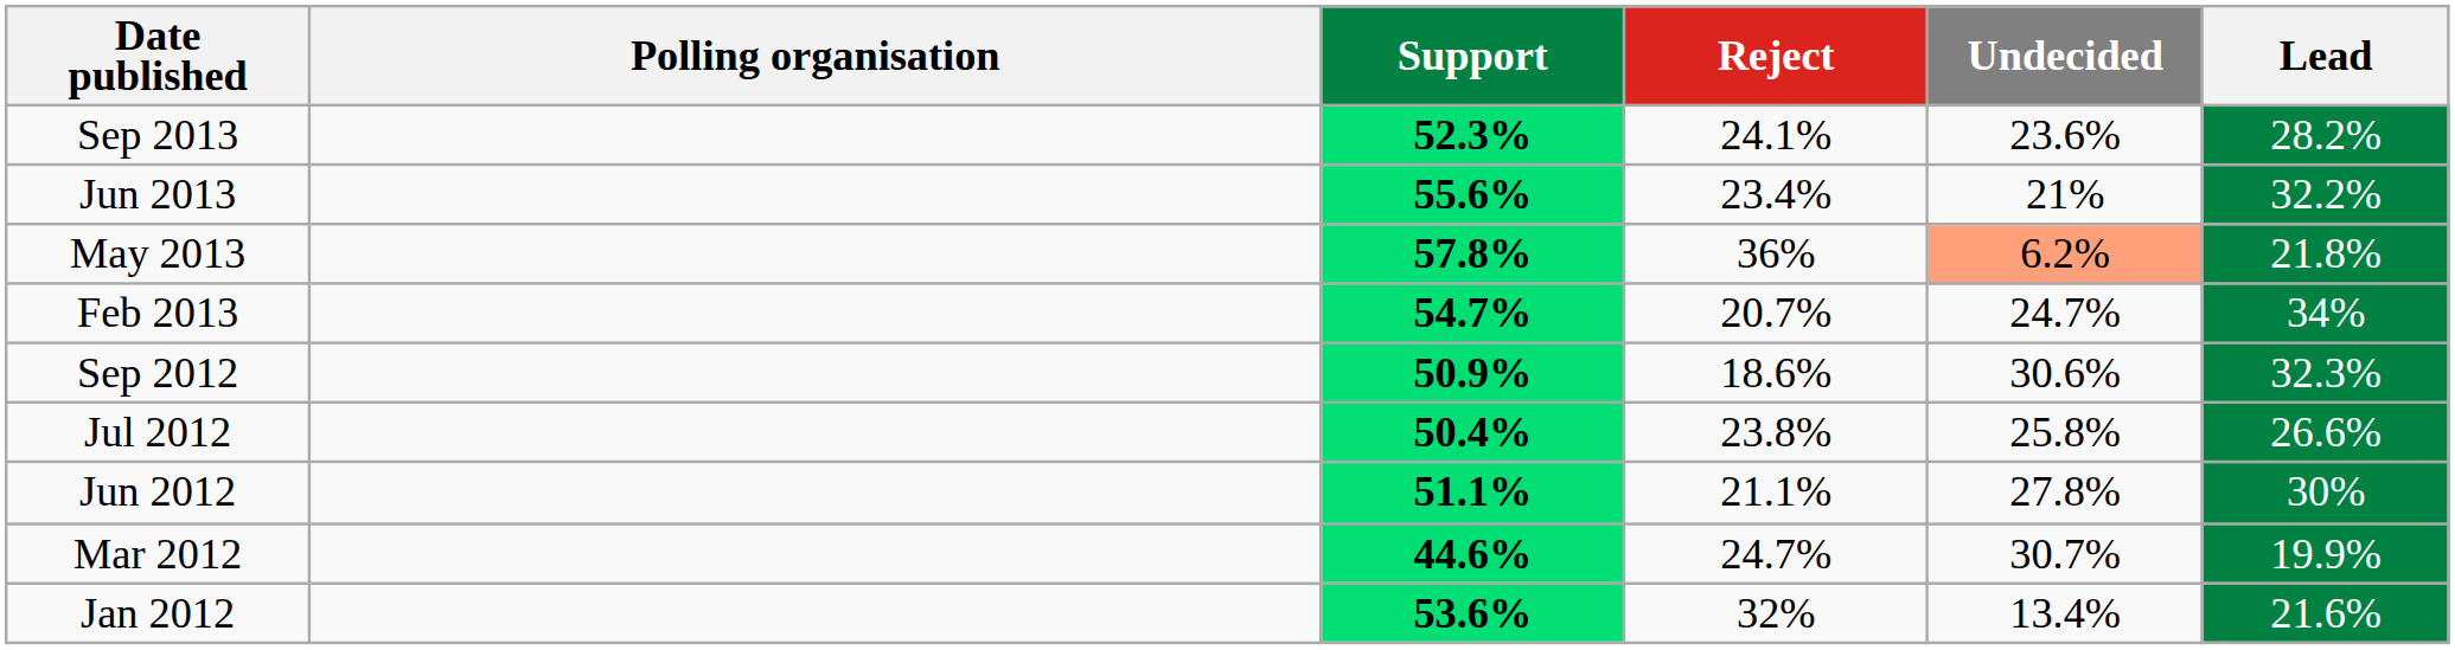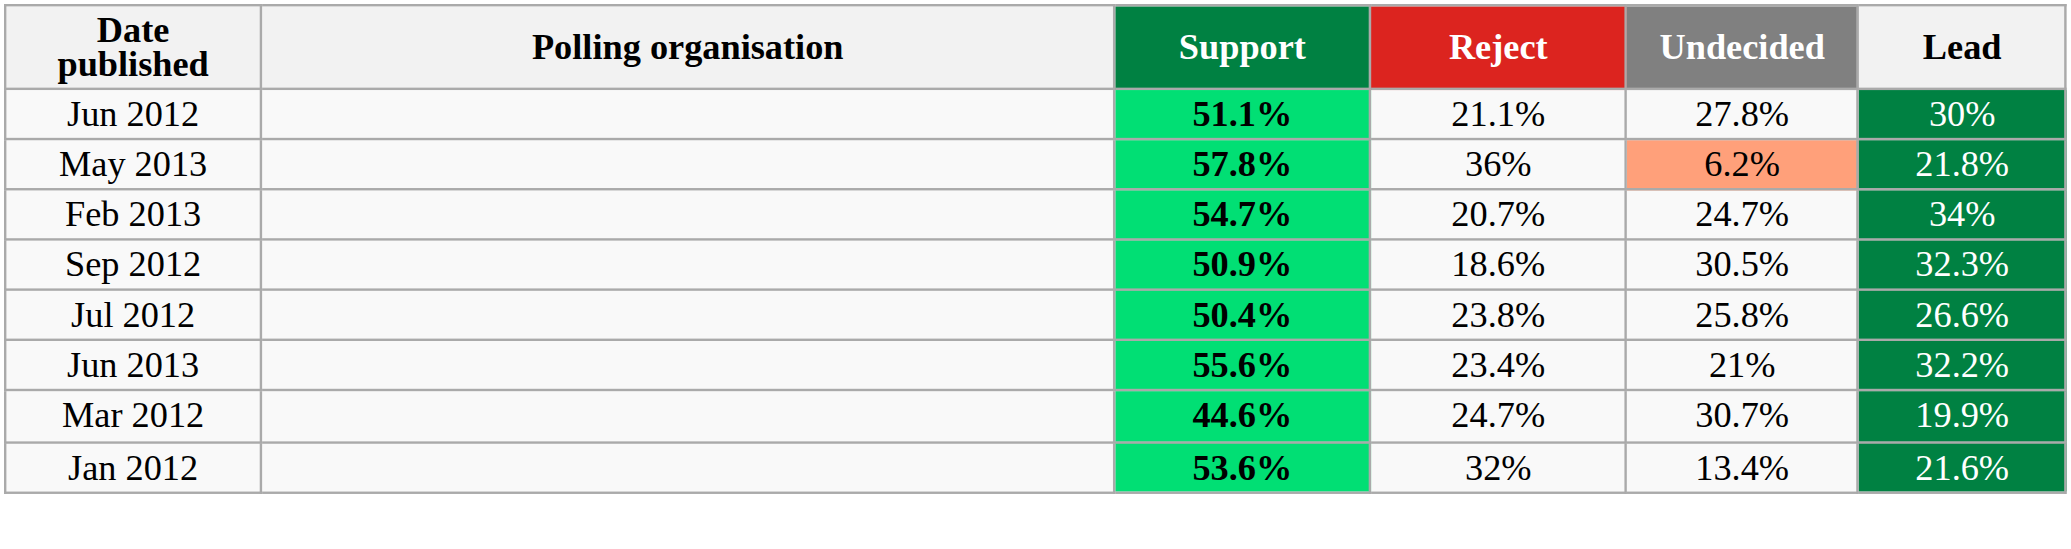- row: Sep 2013 | 52.3% | 24.1% | 23.6% | 28.2%
rows swapped: Jun 2013 <-> Jun 2012
Sep 2012 | Undecided: 30.6% -> 30.5%
